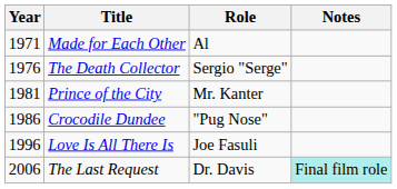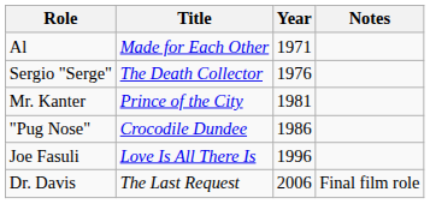columns swapped: Year <-> Role
The Last Request | Notes: paleturquoise background -> no background
